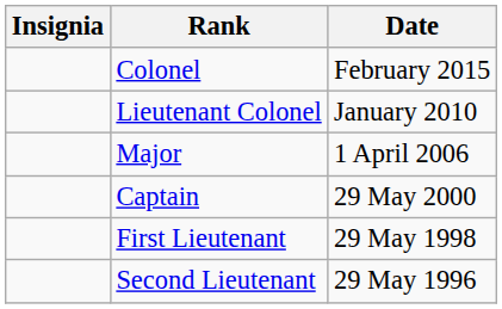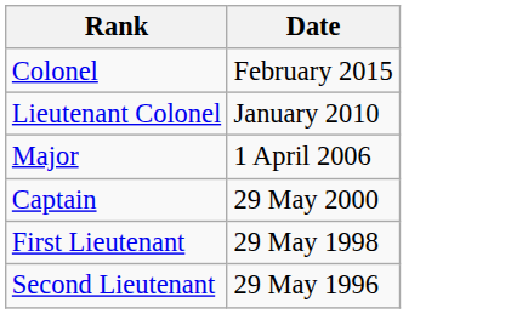- column: Insignia
